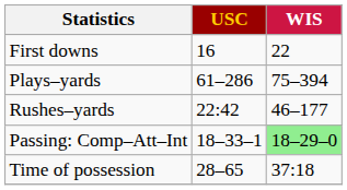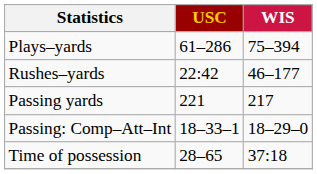- row: First downs | 16 | 22
+ row: Passing yards | 221 | 217
Passing: Comp–Att–Int | WIS: lightgreen background -> no background
